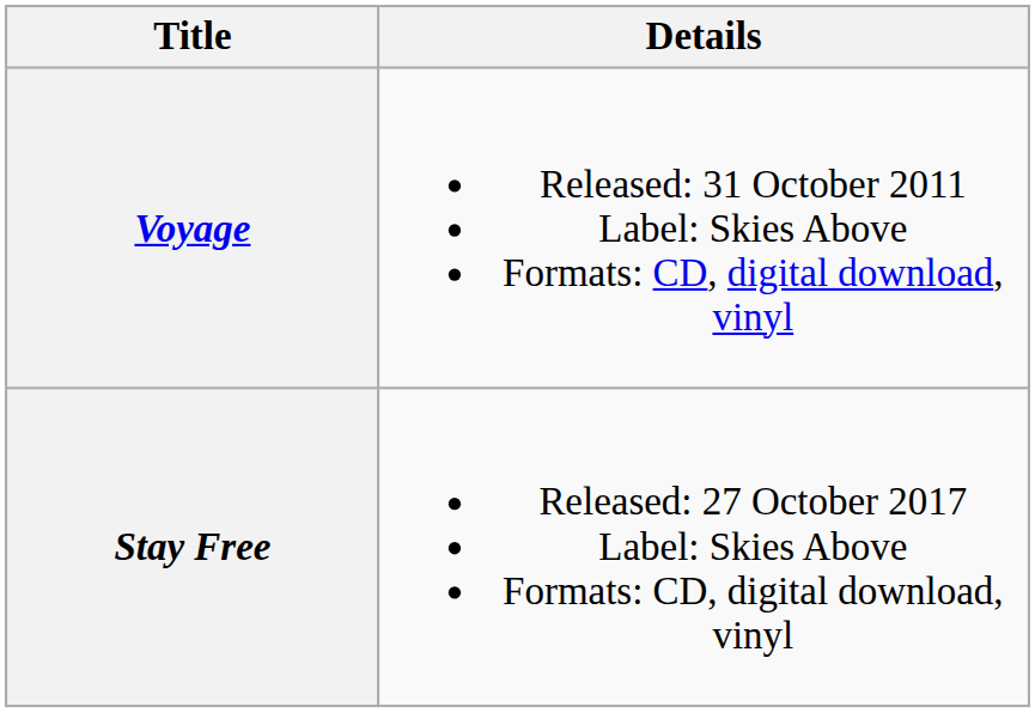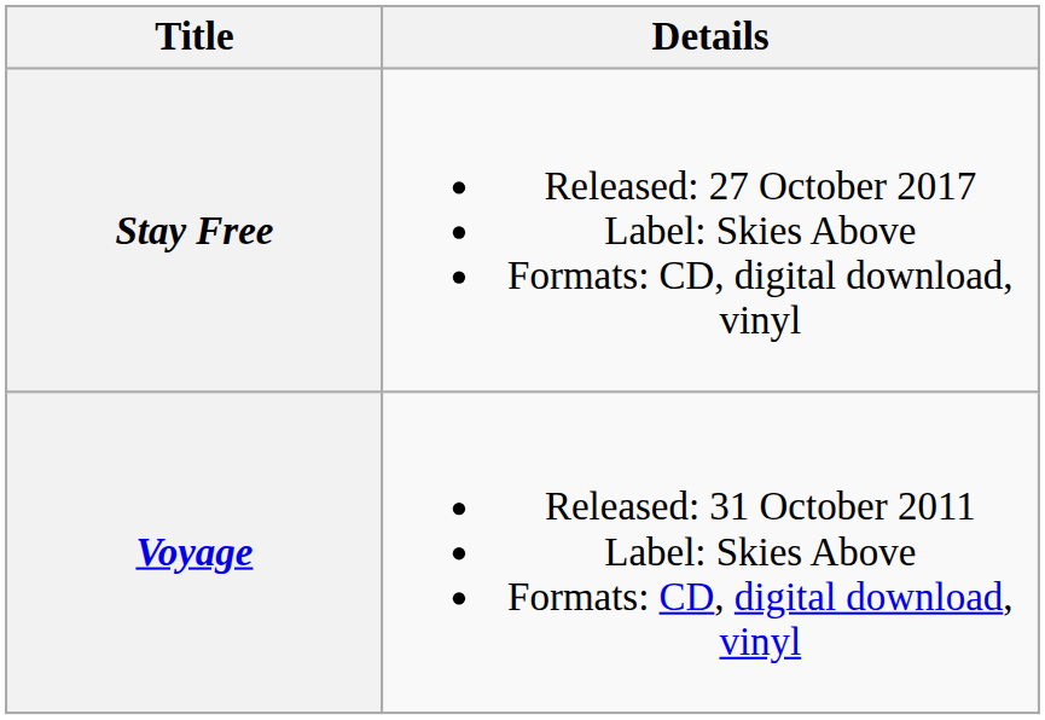rows swapped: Voyage <-> Stay Free
